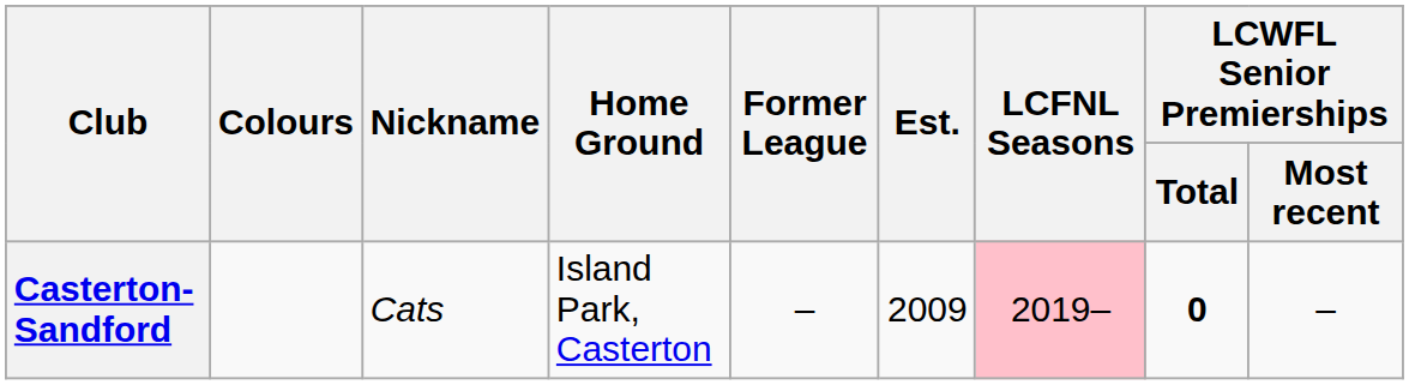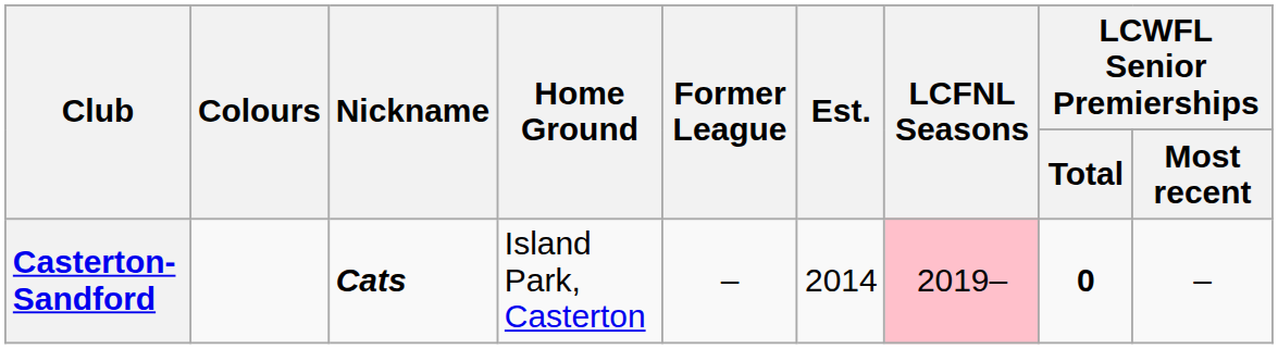Casterton-Sandford | Nickname: normal -> bold
Casterton-Sandford | Est.: 2009 -> 2014
